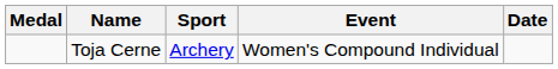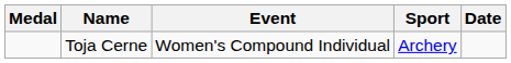columns swapped: Sport <-> Event
